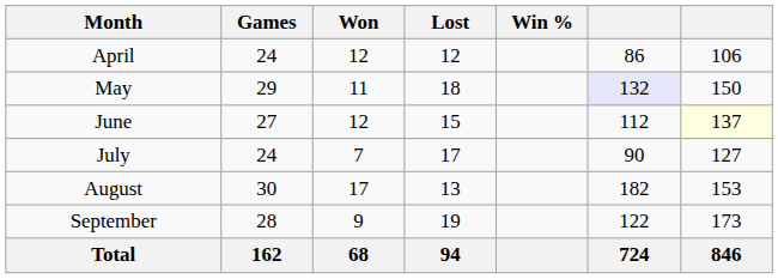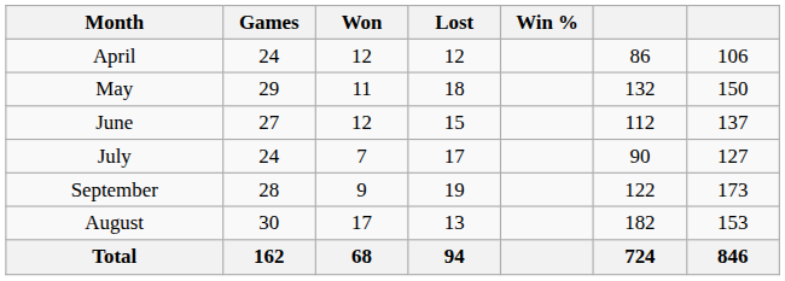May | column 6: lavender background -> no background
June | column 7: lightyellow background -> no background
rows swapped: August <-> September
